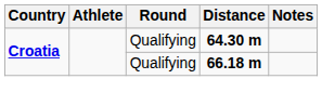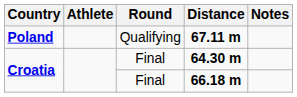+ row: Poland | Qualifying | 67.11 m
64.30 m | Round: Qualifying -> Final
66.18 m | Round: Qualifying -> Final
